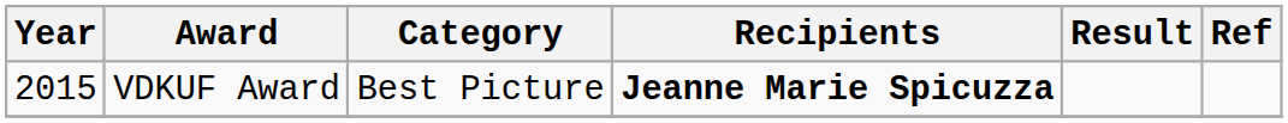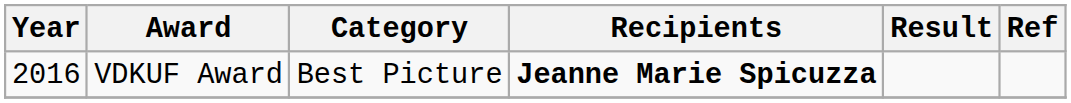VDKUF Award | Year: 2015 -> 2016
